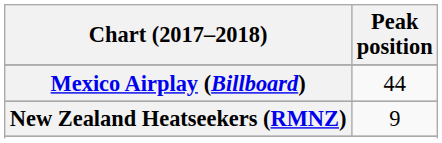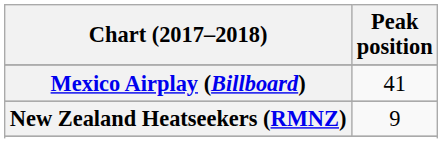Mexico Airplay (Billboard) | Peak position: 44 -> 41
